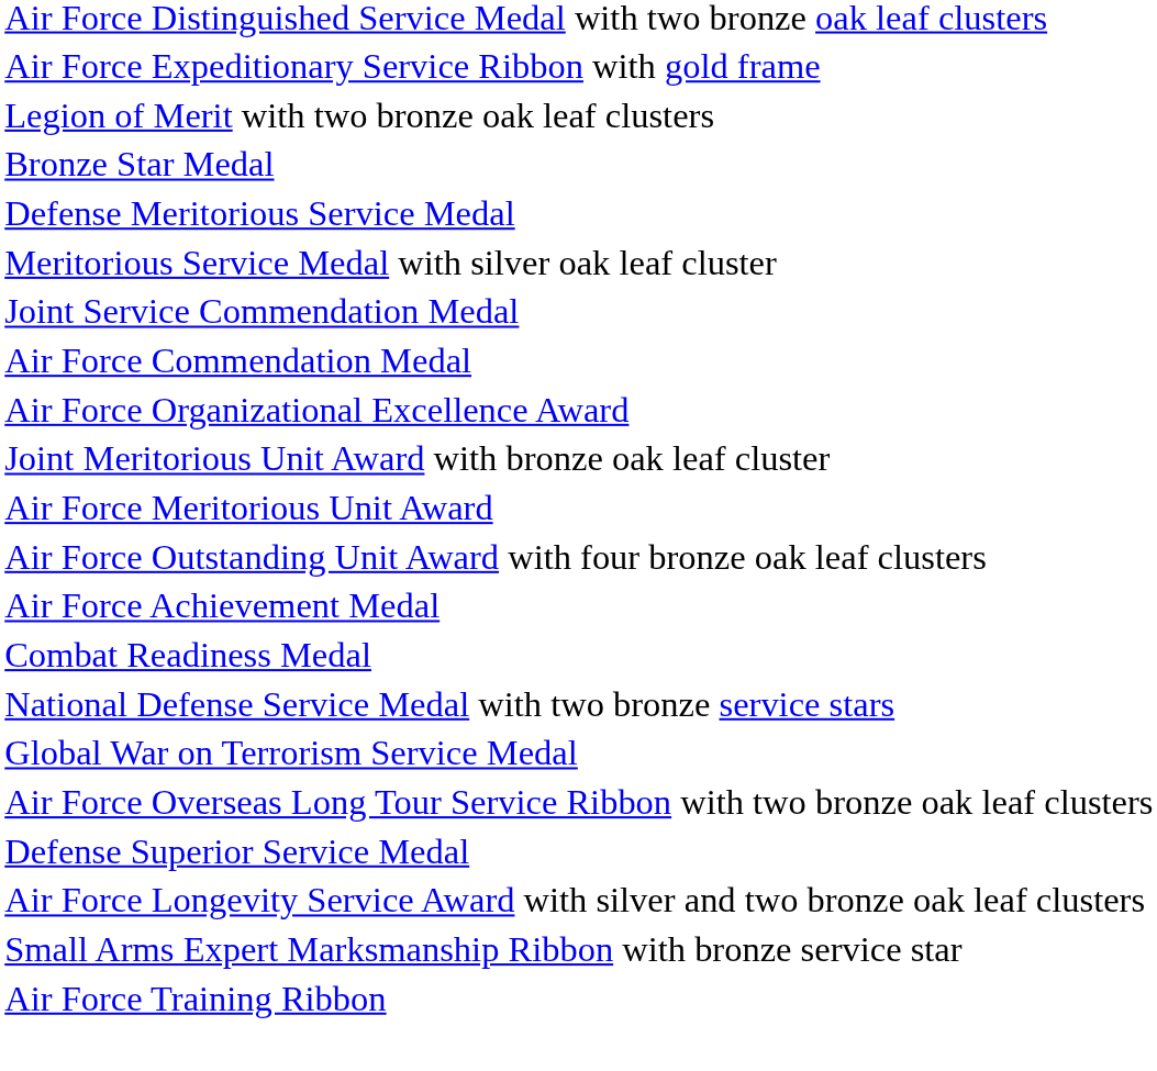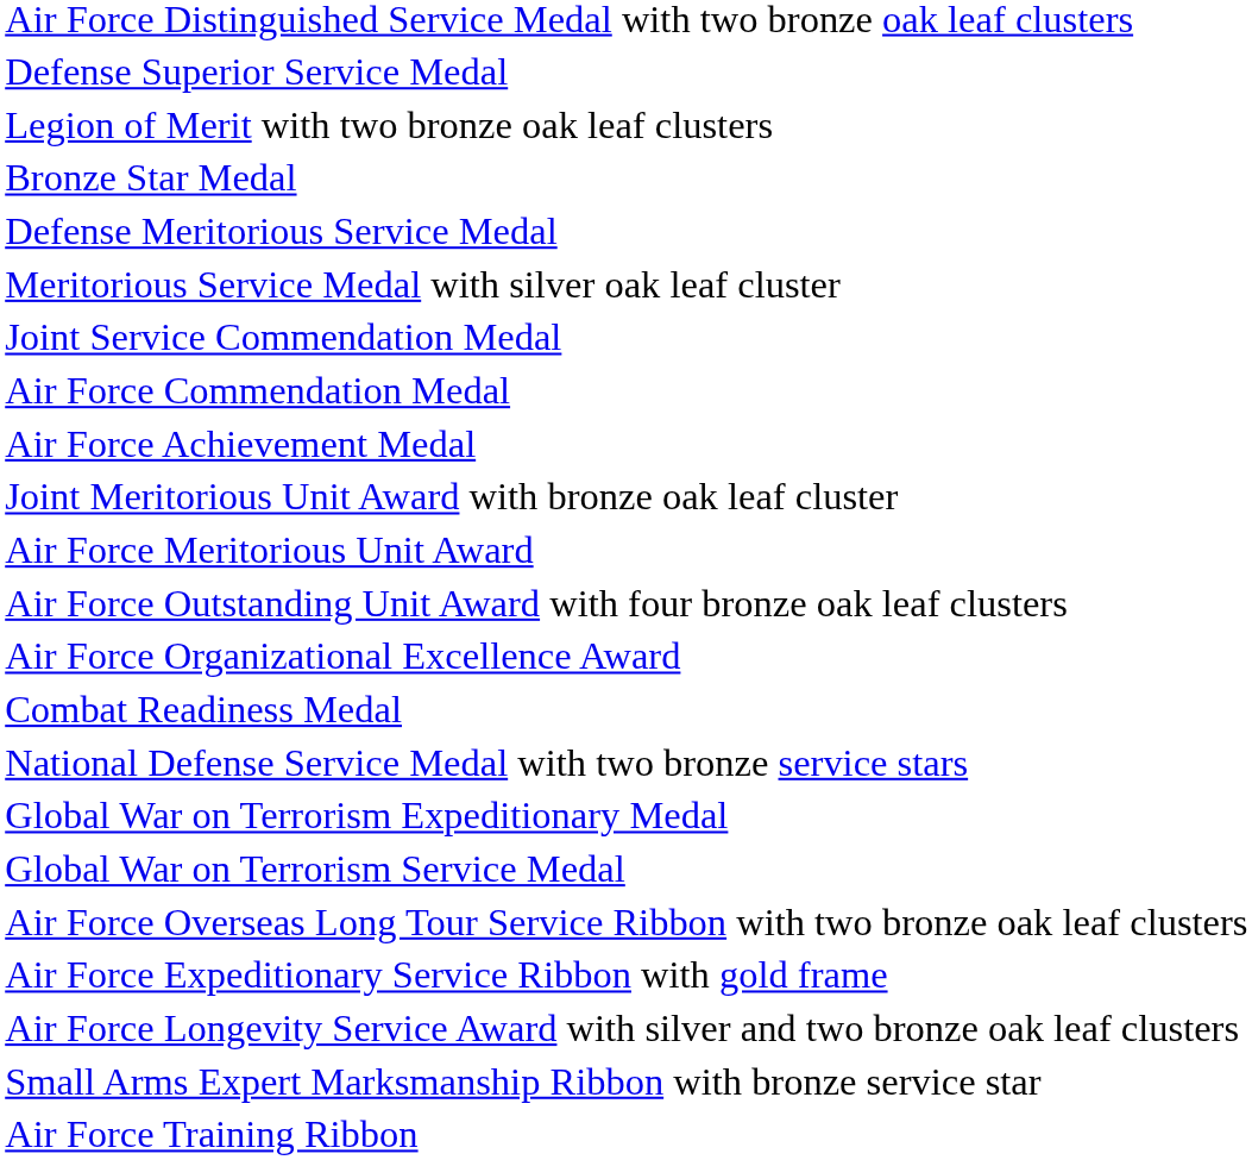rows swapped: Defense Superior Service Medal <-> Air Force Expeditionary Service Ribbon with gold frame
rows swapped: Air Force Achievement Medal <-> Air Force Organizational Excellence Award
+ row: Global War on Terrorism Expeditionary Medal
